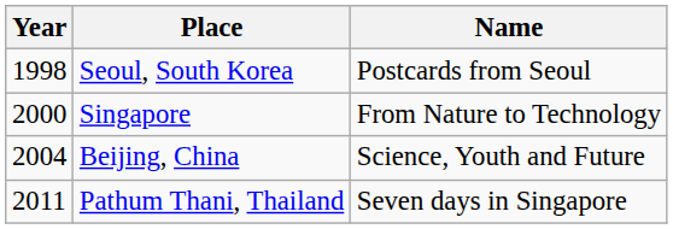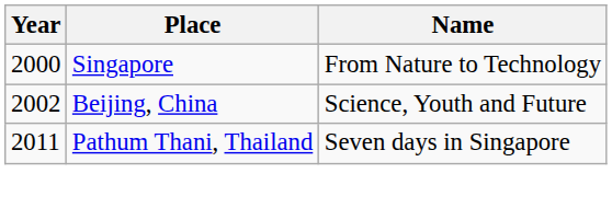- row: 1998 | Seoul, South Korea | Postcards from Seoul
Beijing, China | Year: 2004 -> 2002
